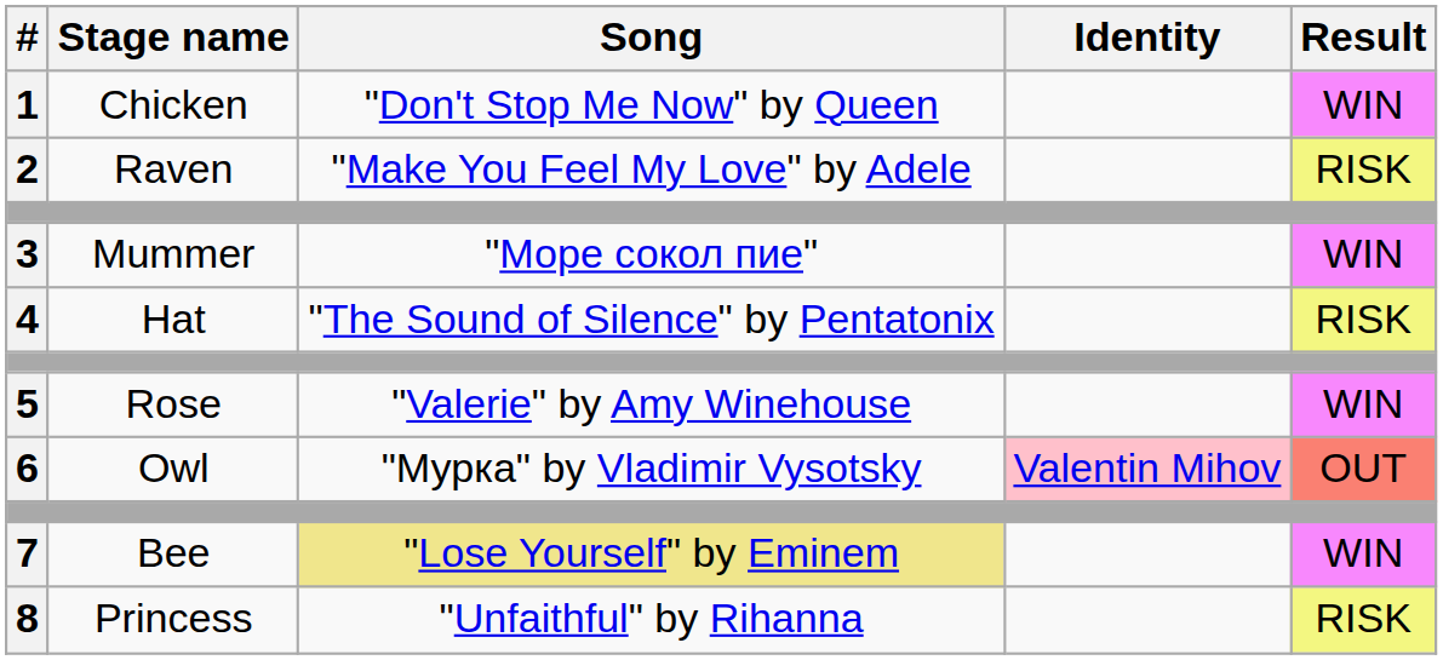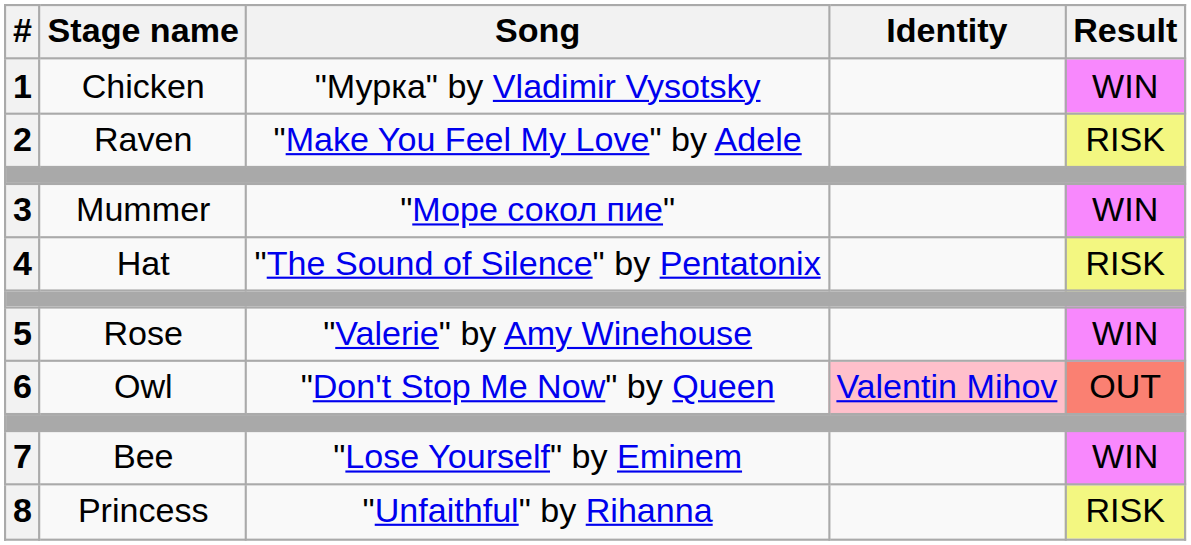1 | Song: "Don't Stop Me Now" by Queen -> "Мурка" by Vladimir Vysotsky
6 | Song: "Мурка" by Vladimir Vysotsky -> "Don't Stop Me Now" by Queen
7 | Song: khaki background -> no background
